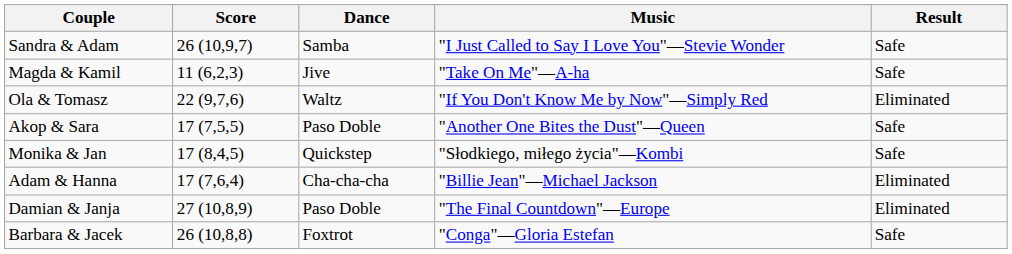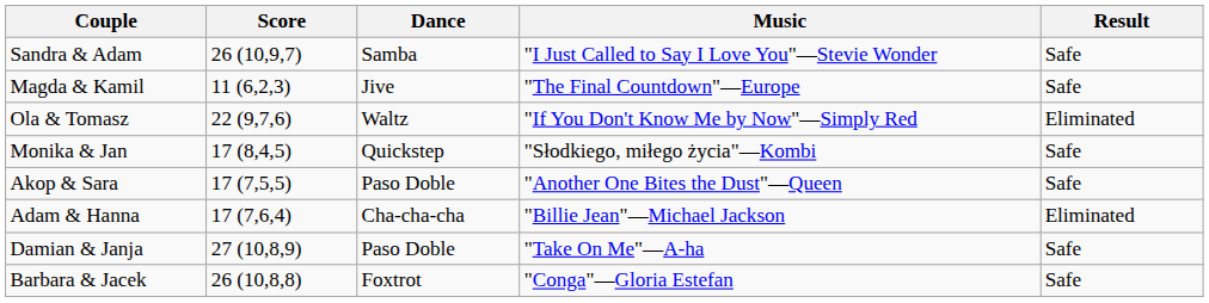Magda & Kamil | Music: "Take On Me"—A-ha -> "The Final Countdown"—Europe
rows swapped: Akop & Sara <-> Monika & Jan
Damian & Janja | Music: "The Final Countdown"—Europe -> "Take On Me"—A-ha
Damian & Janja | Result: Eliminated -> Safe
